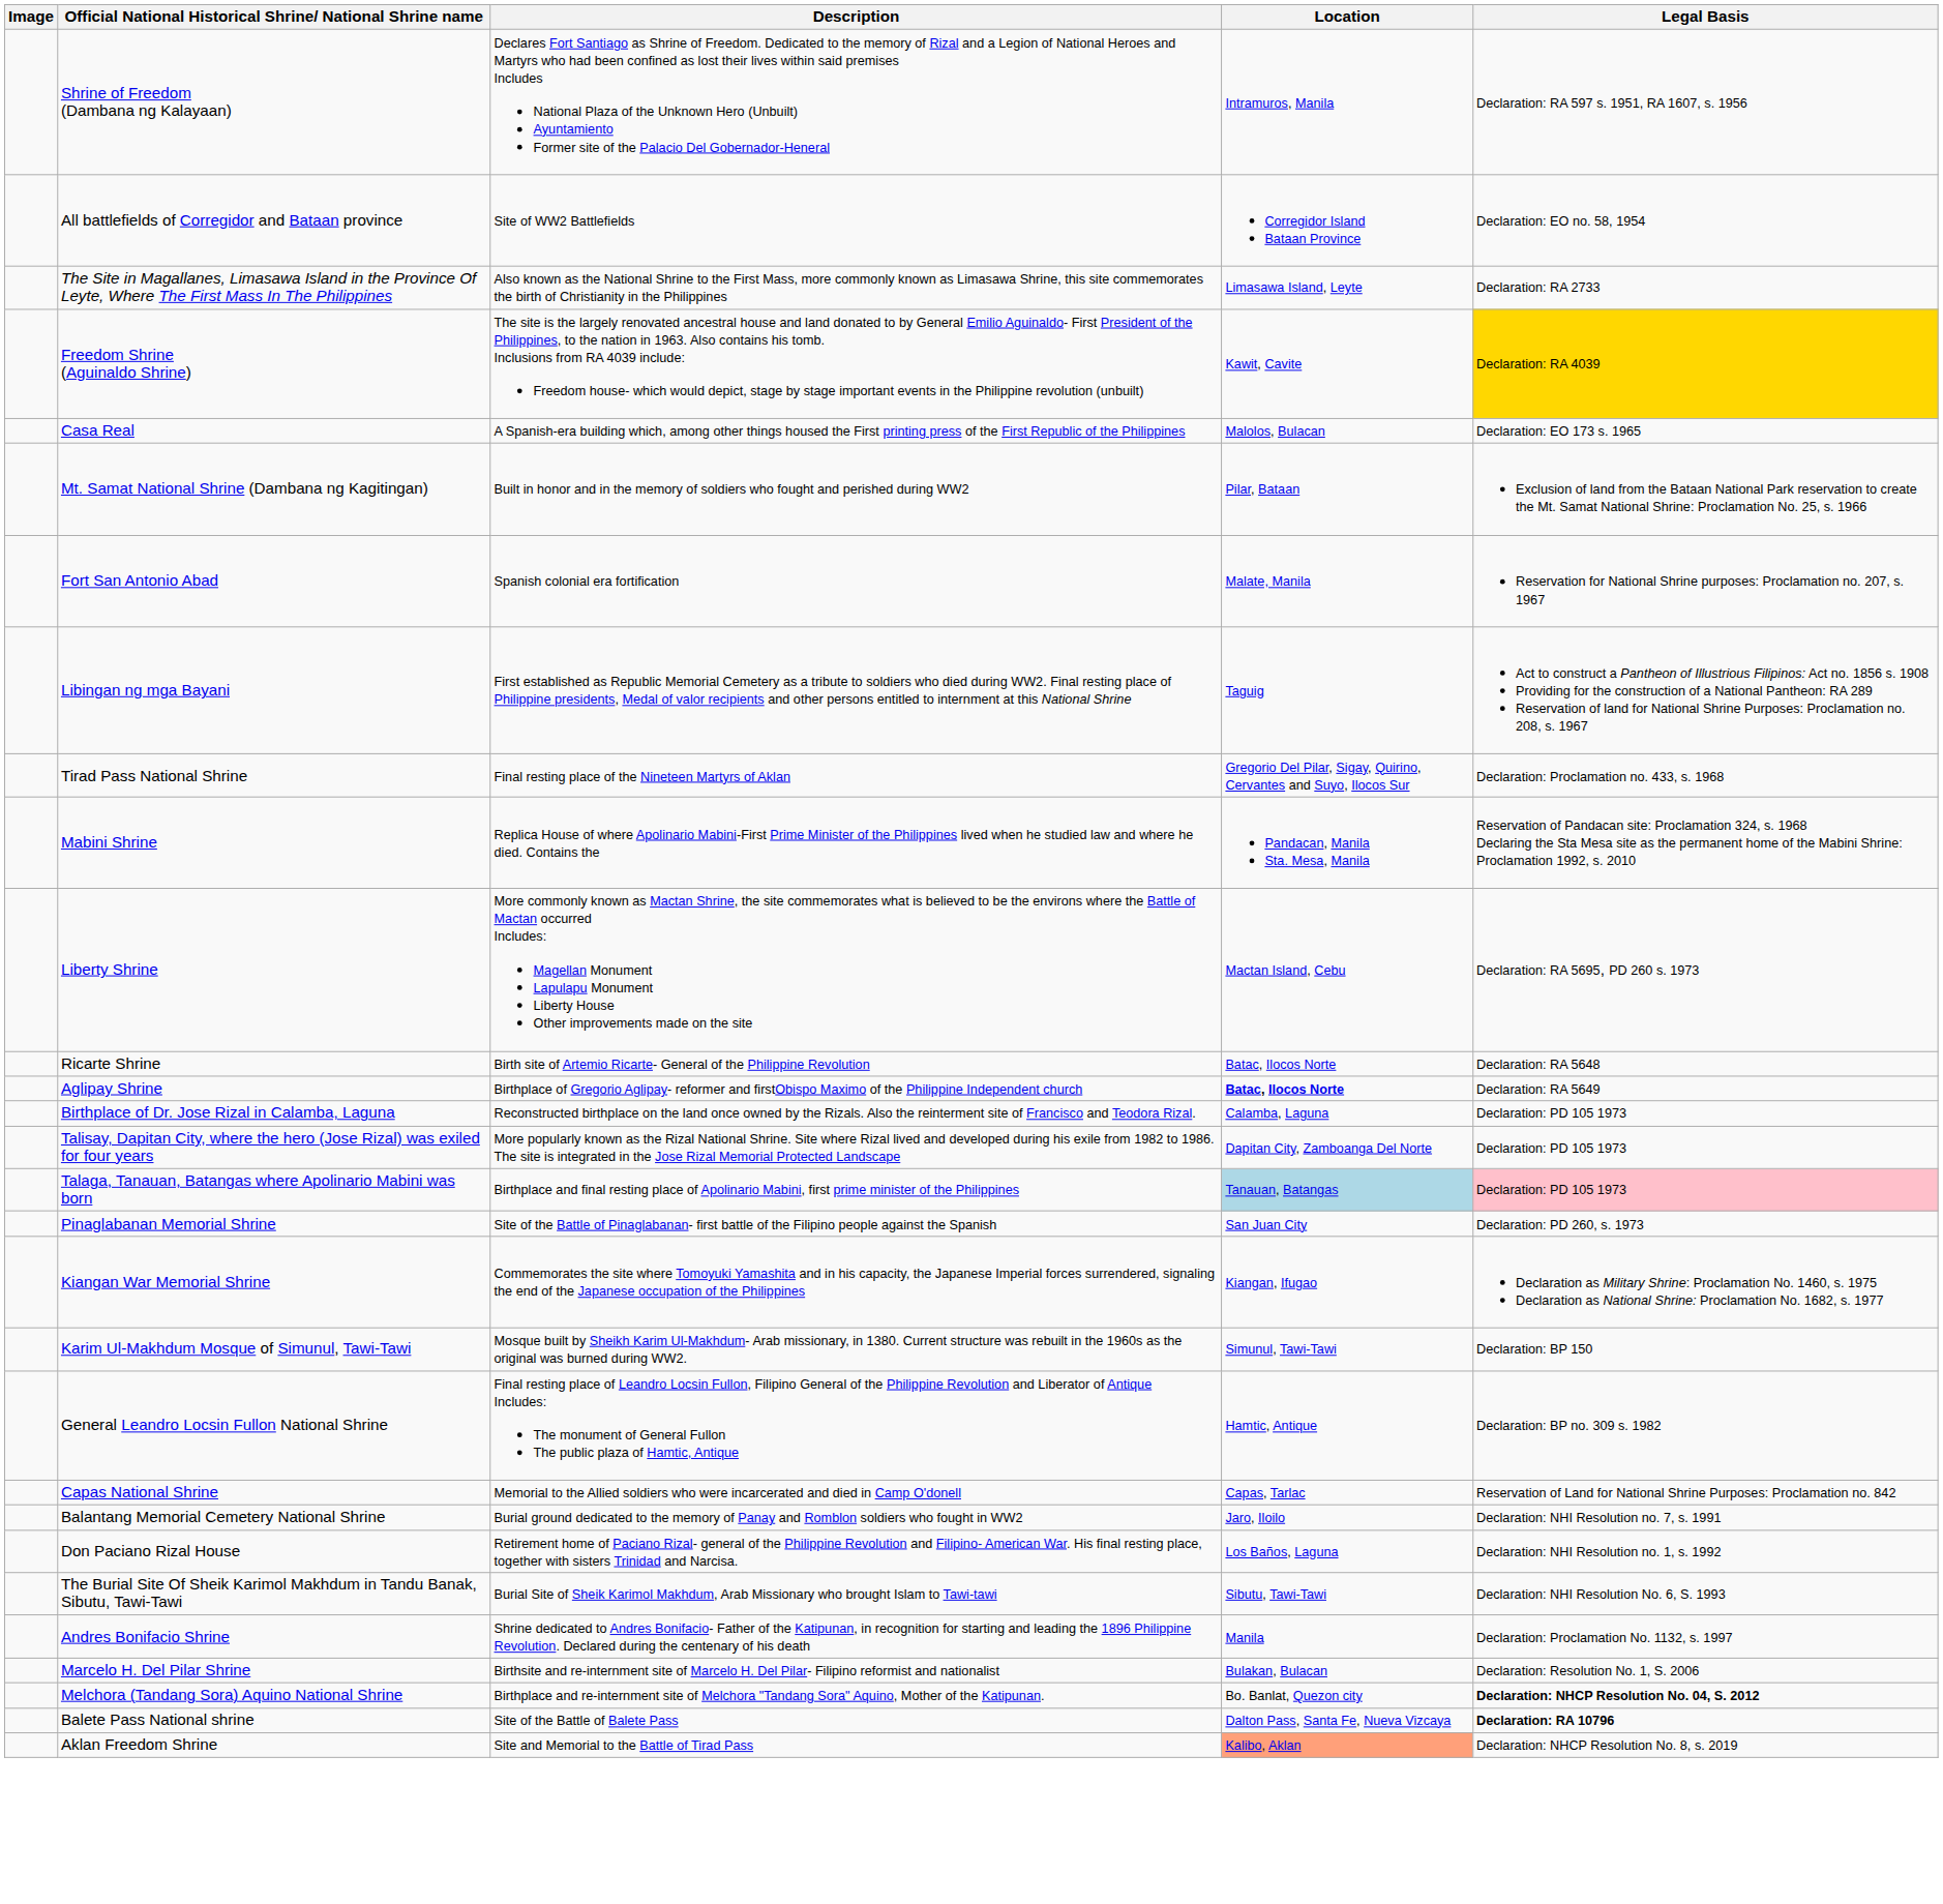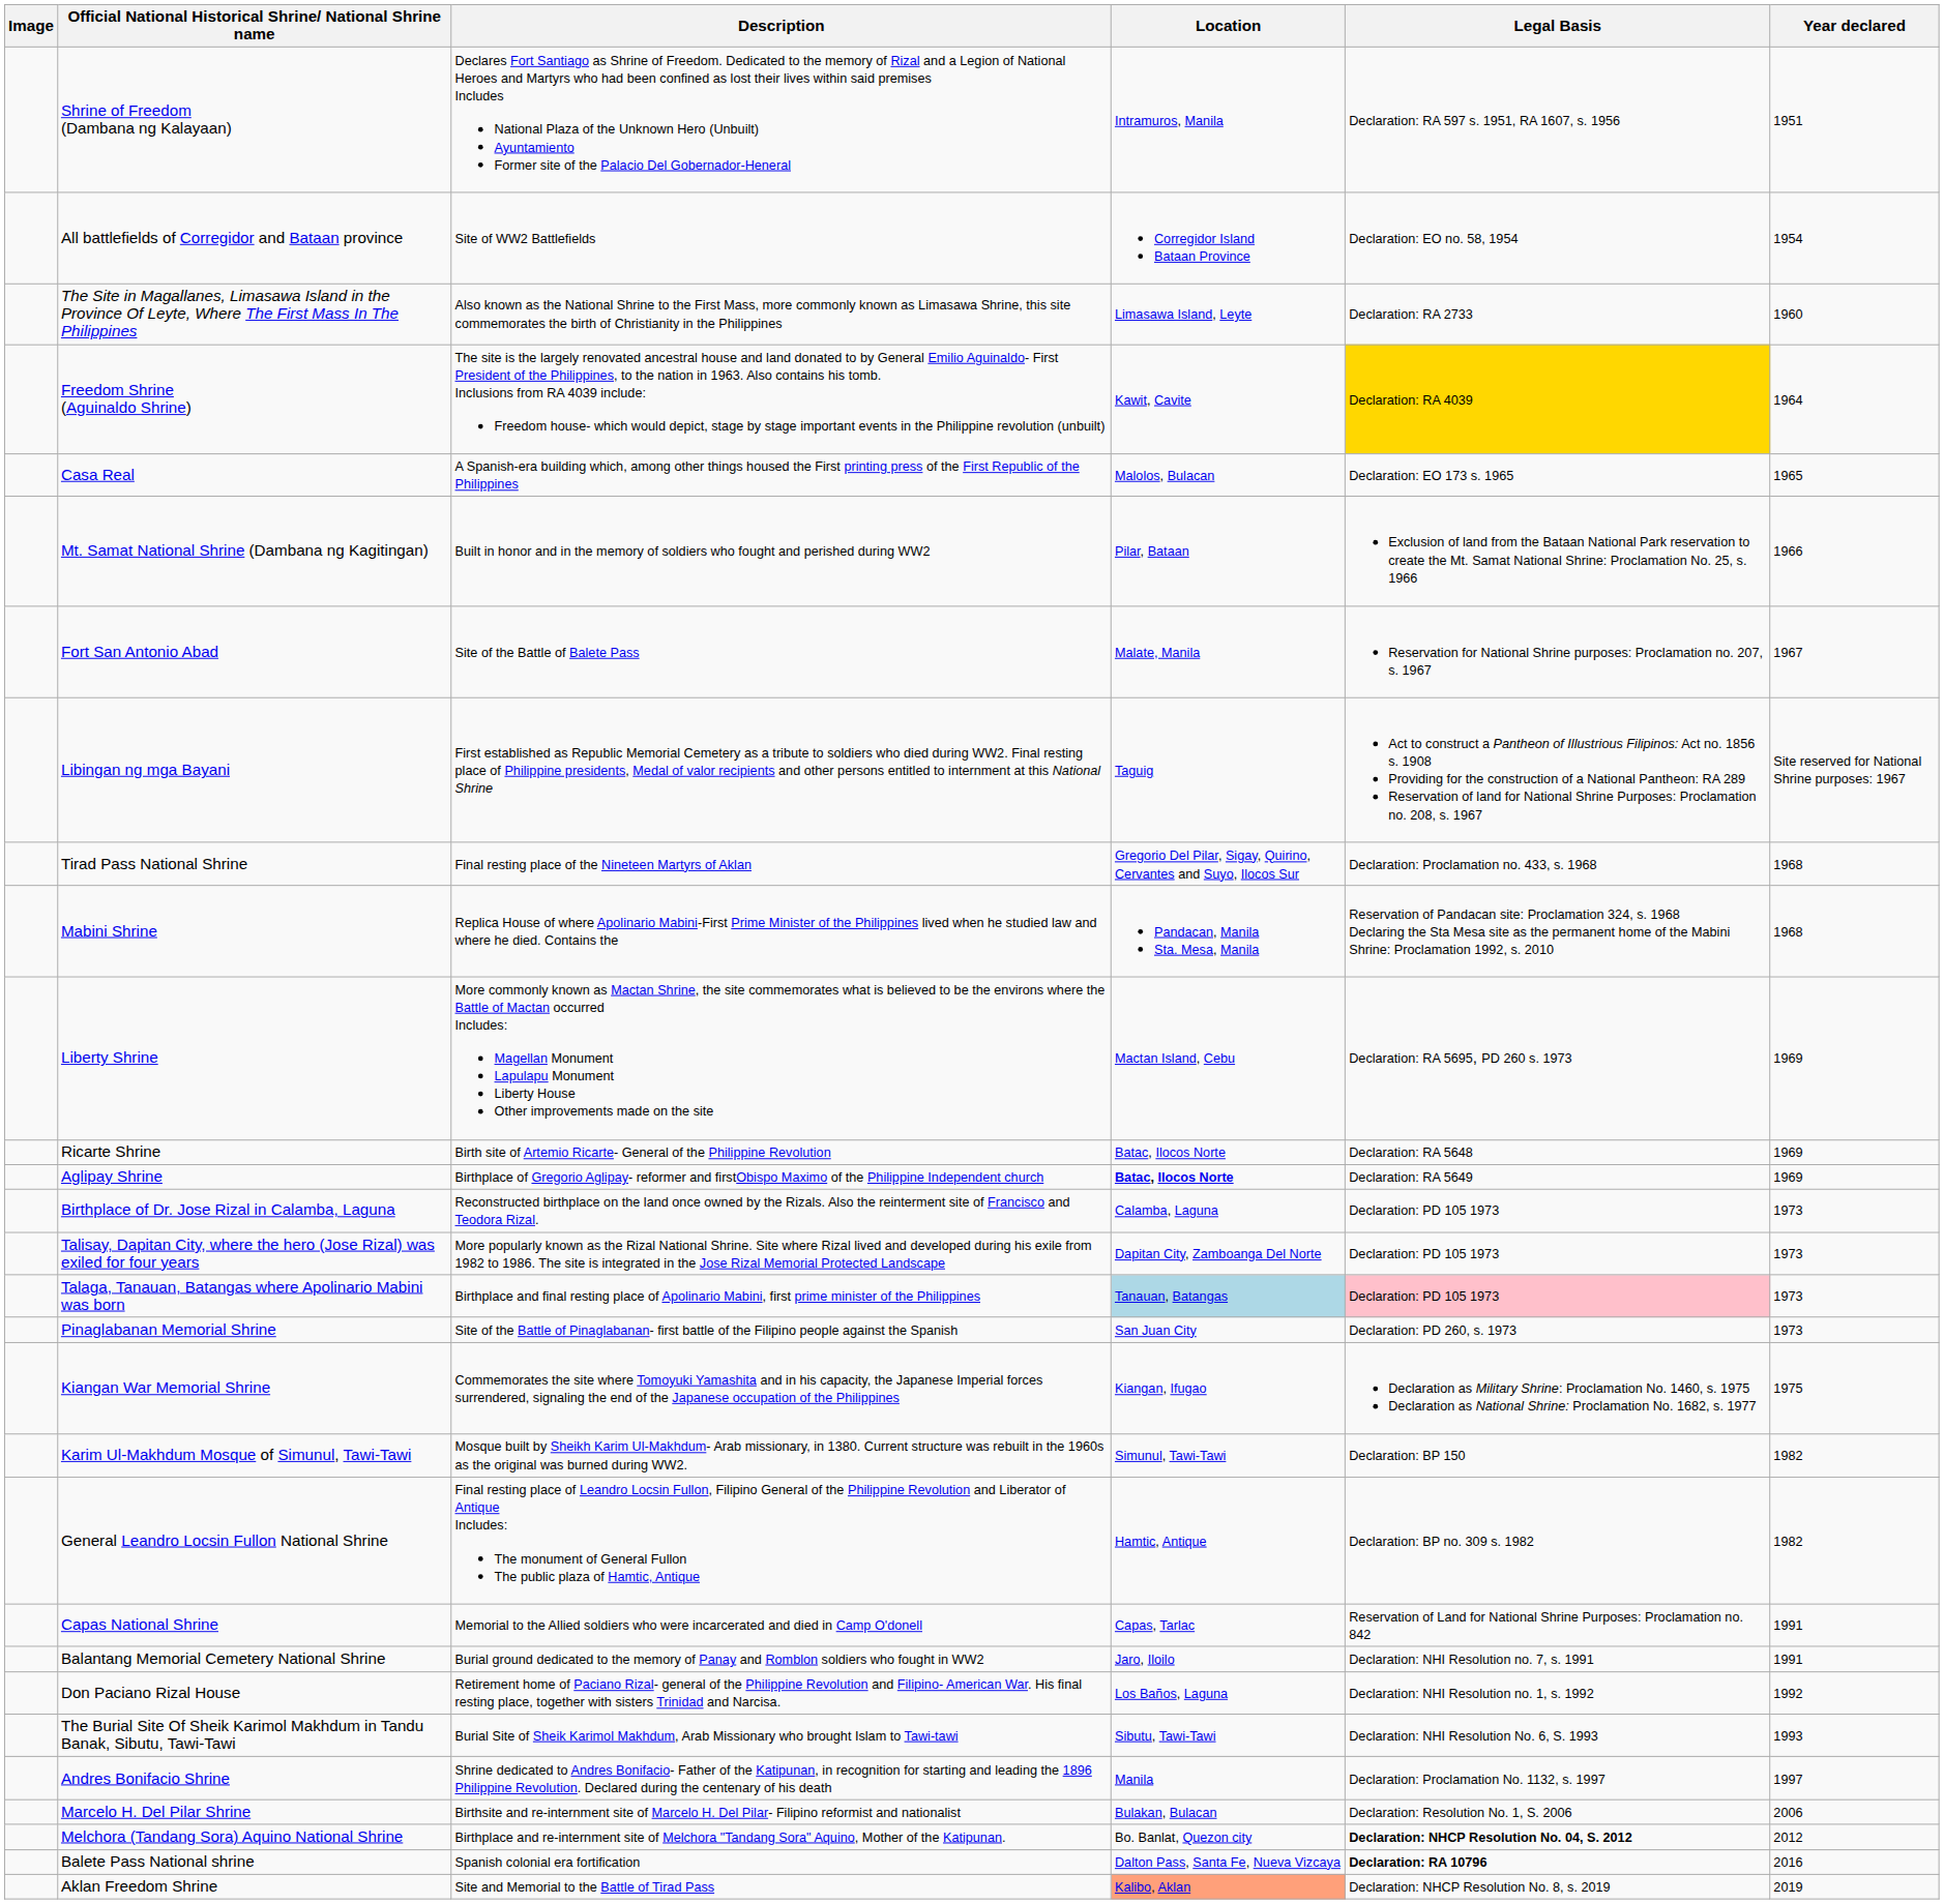+ column: Year declared | 1951 | 1954 | 1960 | 1964 | 1965 | 1966 | 1967 | Site reserved for National Shrine purposes: 1967 | 1968 | 1968 | 1969 | 1969 | 1969 | 1973 | 1973 | 1973 | 1973 | 1975 | 1982 | 1982 | 1991 | 1991 | 1992 | 1993 | 1997 | 2006 | 2012 | 2016 | 2019
Fort San Antonio Abad | Description: Spanish colonial era fortification -> Site of the Battle of Balete Pass
Balete Pass National shrine | Description: Site of the Battle of Balete Pass -> Spanish colonial era fortification
